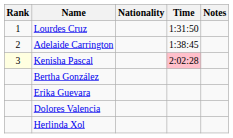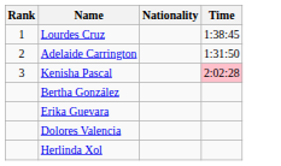- column: Notes
Lourdes Cruz | Time: 1:31:50 -> 1:38:45
Adelaide Carrington | Time: 1:38:45 -> 1:31:50
Kenisha Pascal | Rank: lightyellow background -> no background
